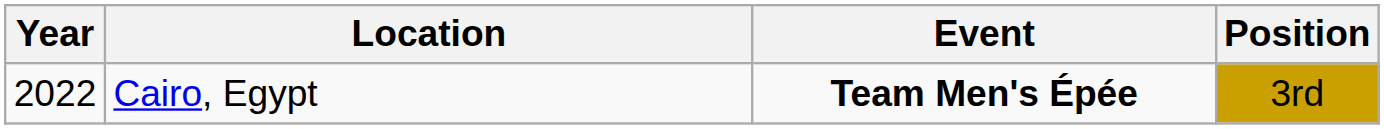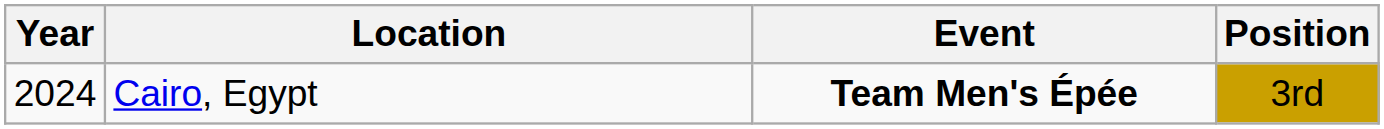Cairo, Egypt | Year: 2022 -> 2024
